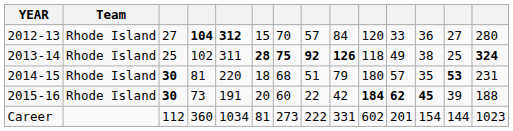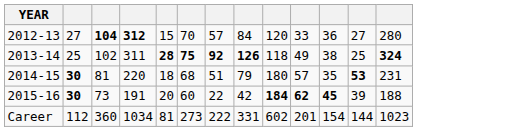- column: Team | Rhode Island | Rhode Island | Rhode Island | Rhode Island
